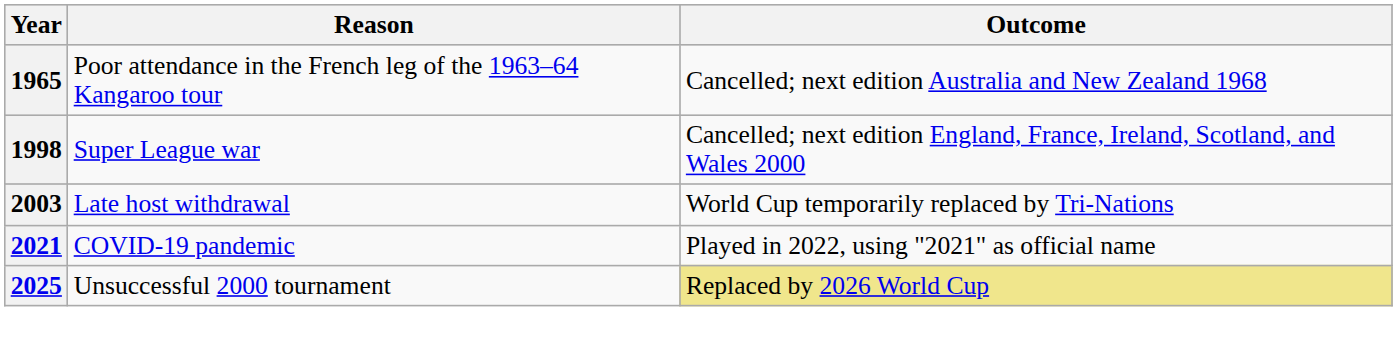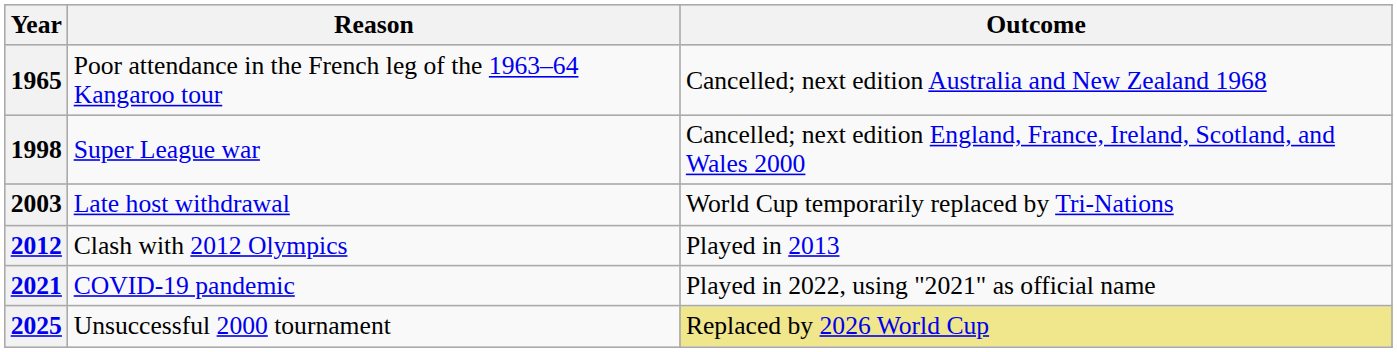+ row: 2012 | Clash with 2012 Olympics | Played in 2013
